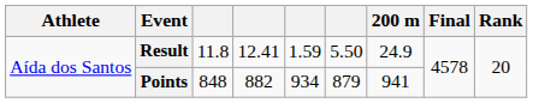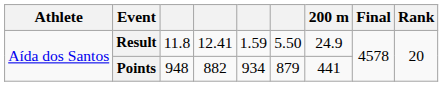Points | column 3: 848 -> 948
Points | 200 m: 941 -> 441
